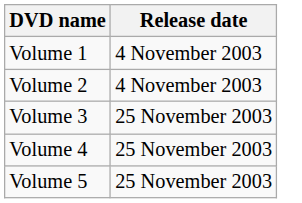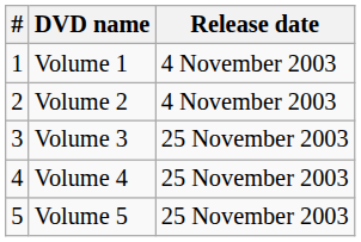+ column: # | 1 | 2 | 3 | 4 | 5
